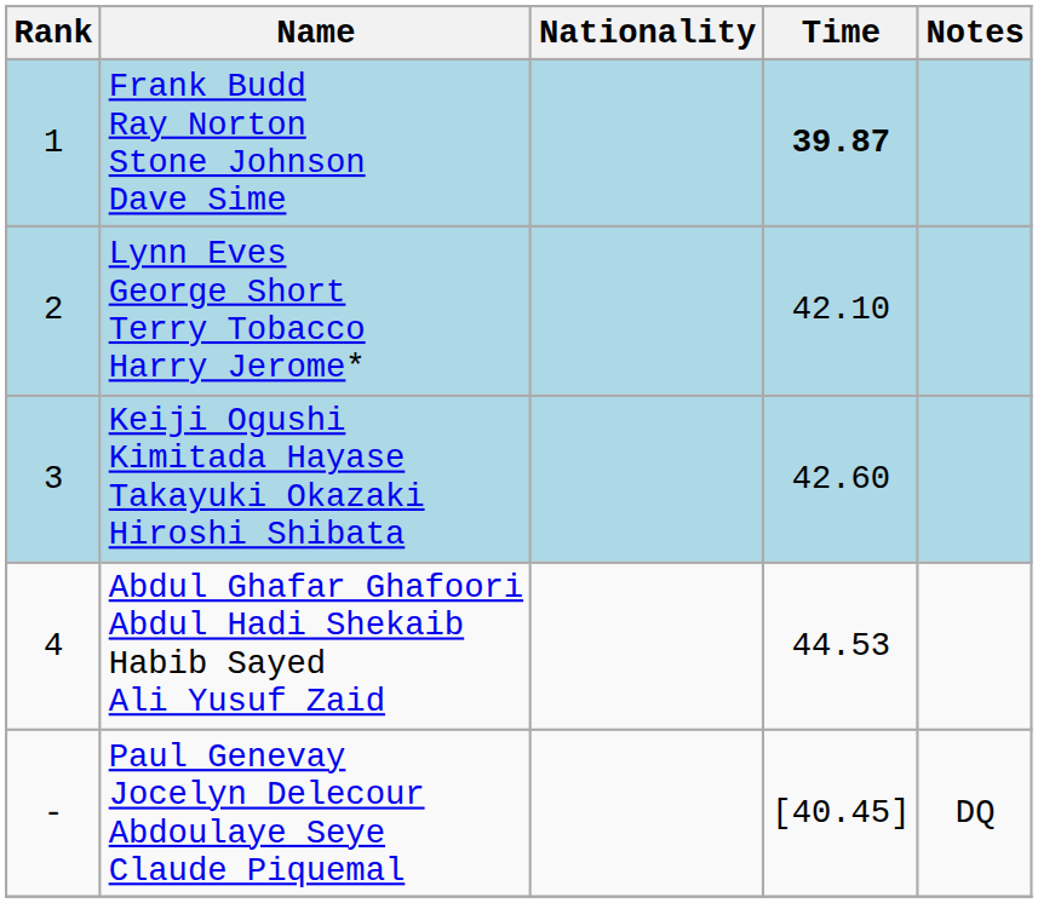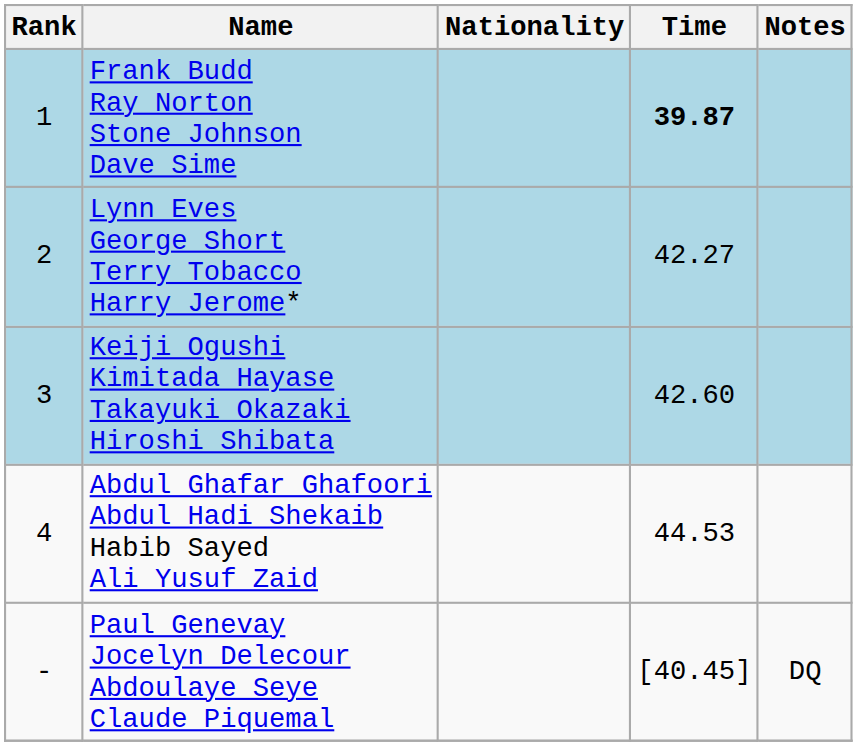Lynn Eves George Short Terry Tobacco Harry Jerome* | Time: 42.10 -> 42.27
